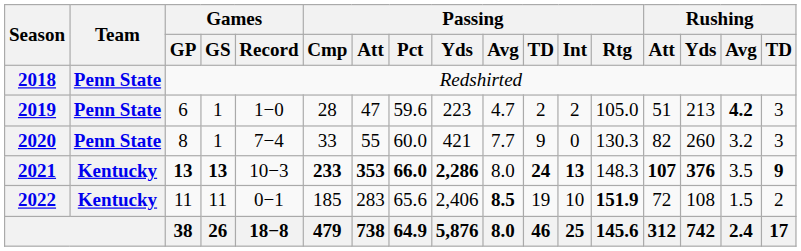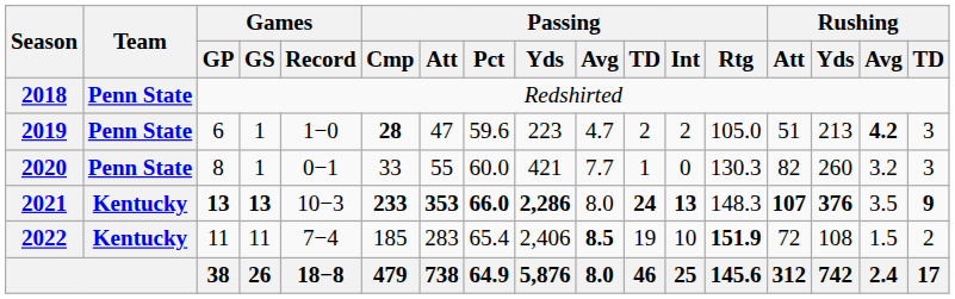2019 | Passing / Cmp: normal -> bold
2020 | Games / Record: 7−4 -> 0−1
2020 | Passing / TD: 9 -> 1
2022 | Games / Record: 0−1 -> 7−4
2022 | Passing / Pct: 65.6 -> 65.4
